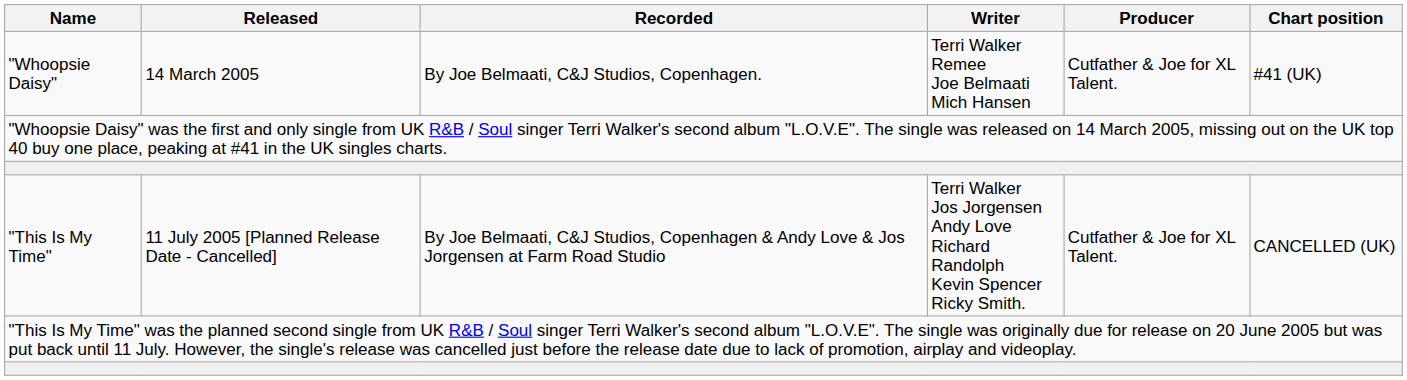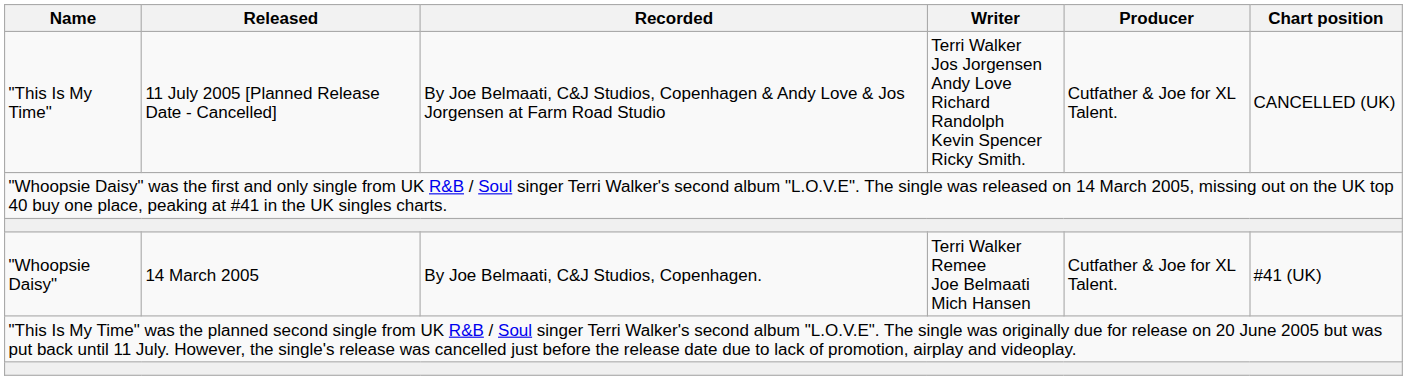rows swapped: "Whoopsie Daisy" <-> "This Is My Time"
